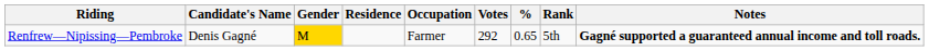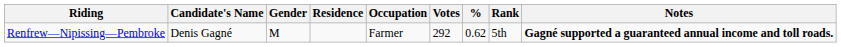Renfrew—Nipissing—Pembroke | Gender: gold background -> no background
Renfrew—Nipissing—Pembroke | %: 0.65 -> 0.62
